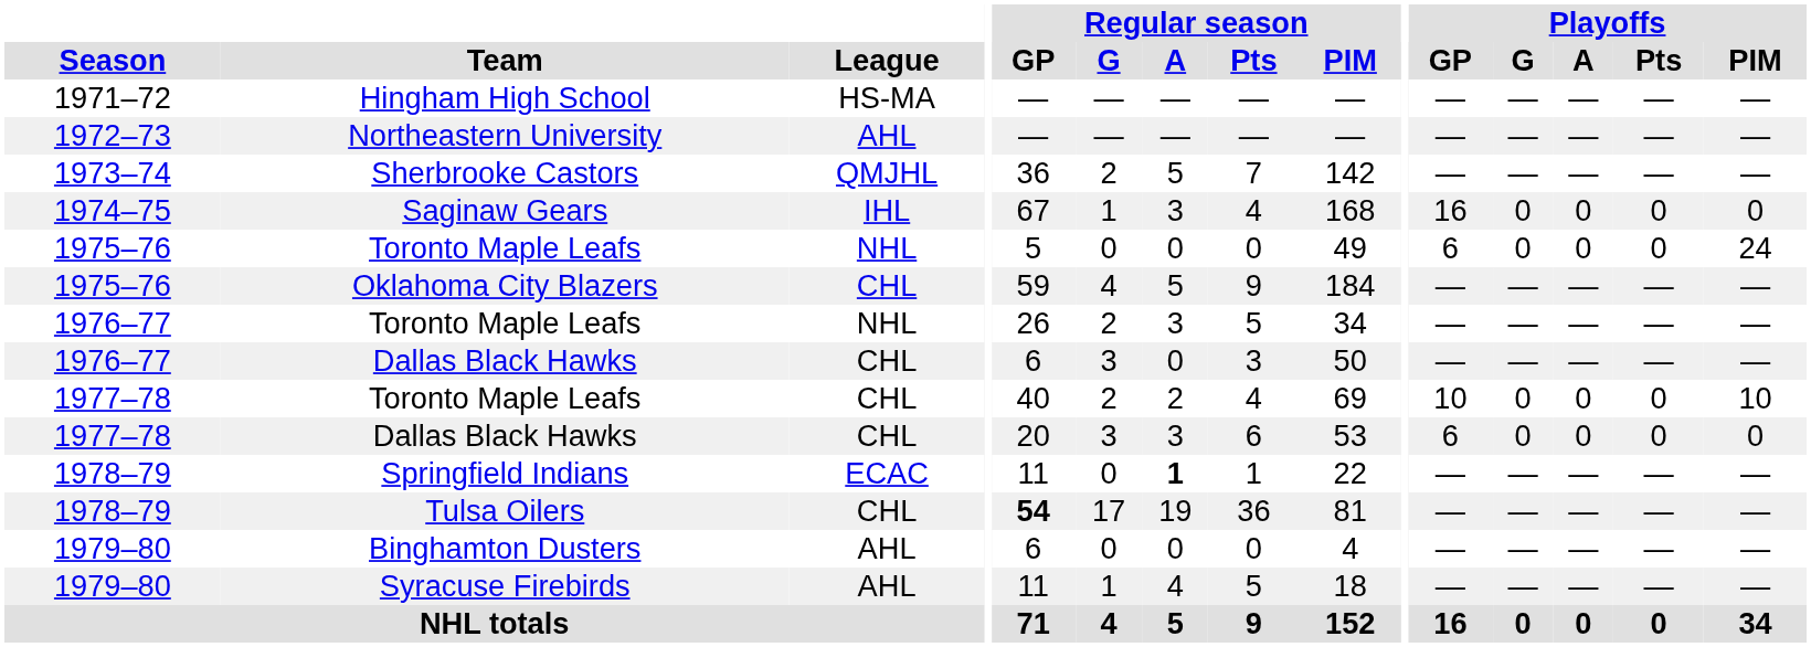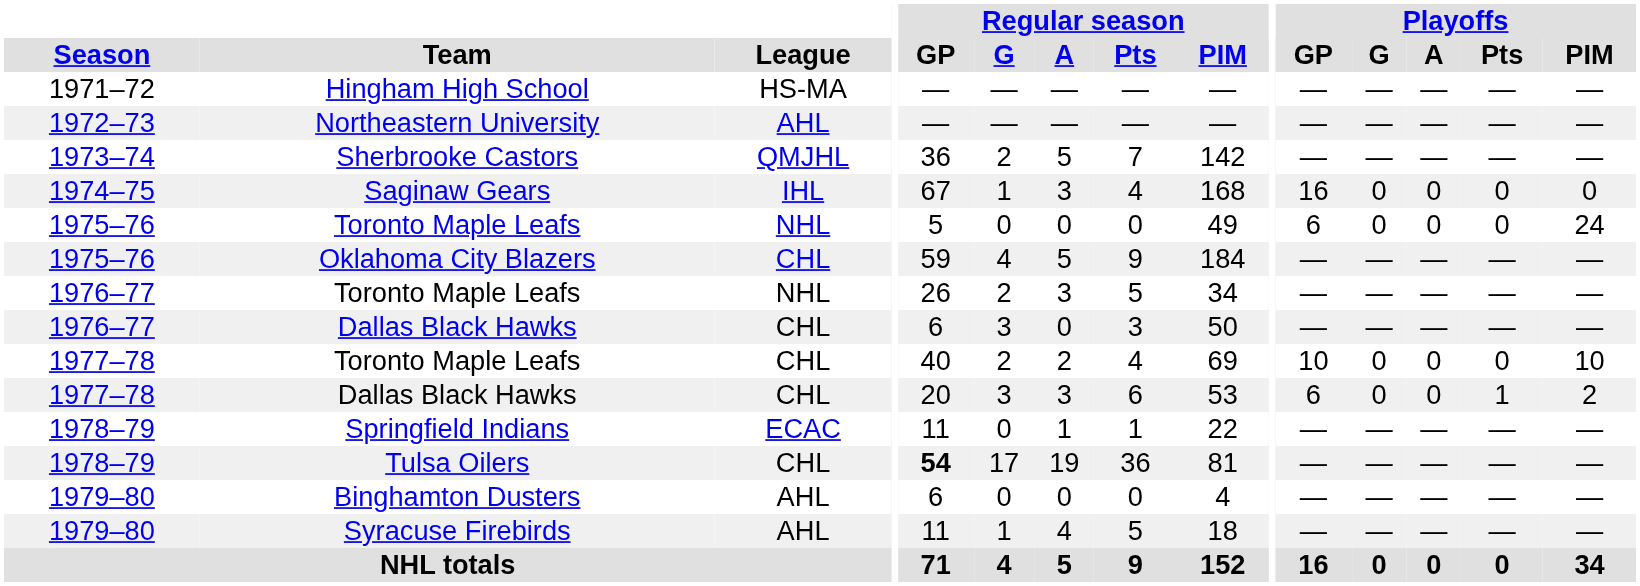1977–78 / Dallas Black Hawks | Playoffs / Pts: 0 -> 1
1977–78 / Dallas Black Hawks | Playoffs / PIM: 0 -> 2
Springfield Indians | Regular season / A: bold -> normal
